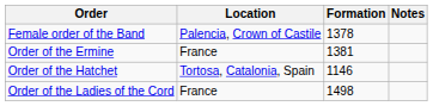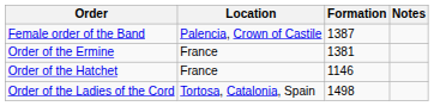Female order of the Band | Formation: 1378 -> 1387
Order of the Hatchet | Location: Tortosa, Catalonia, Spain -> France
Order of the Ladies of the Cord | Location: France -> Tortosa, Catalonia, Spain
